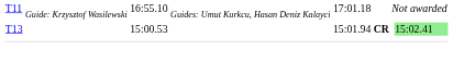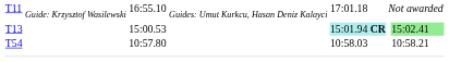T13 | column 5: no background -> paleturquoise background
+ row: T54 | 10:57.80 | 10:58.03 | 10:58.21
